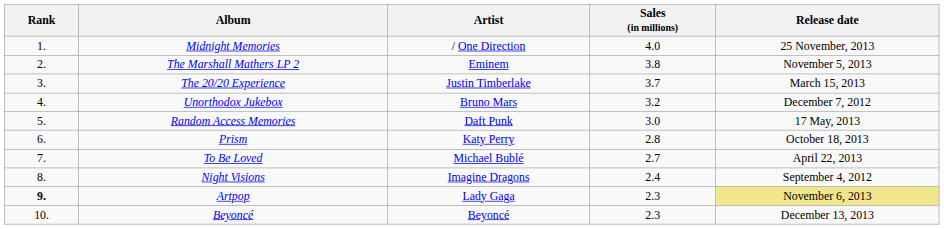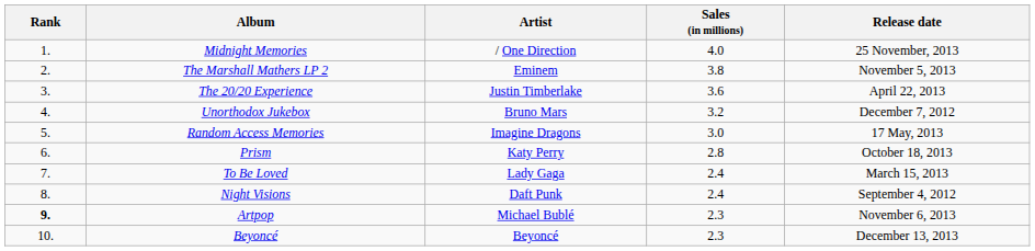The 20/20 Experience | Sales (in millions): 3.7 -> 3.6
The 20/20 Experience | Release date: March 15, 2013 -> April 22, 2013
Random Access Memories | Artist: Daft Punk -> Imagine Dragons
To Be Loved | Artist: Michael Bublé -> Lady Gaga
To Be Loved | Sales (in millions): 2.7 -> 2.4
To Be Loved | Release date: April 22, 2013 -> March 15, 2013
Night Visions | Artist: Imagine Dragons -> Daft Punk
Artpop | Artist: Lady Gaga -> Michael Bublé
Artpop | Release date: khaki background -> no background
